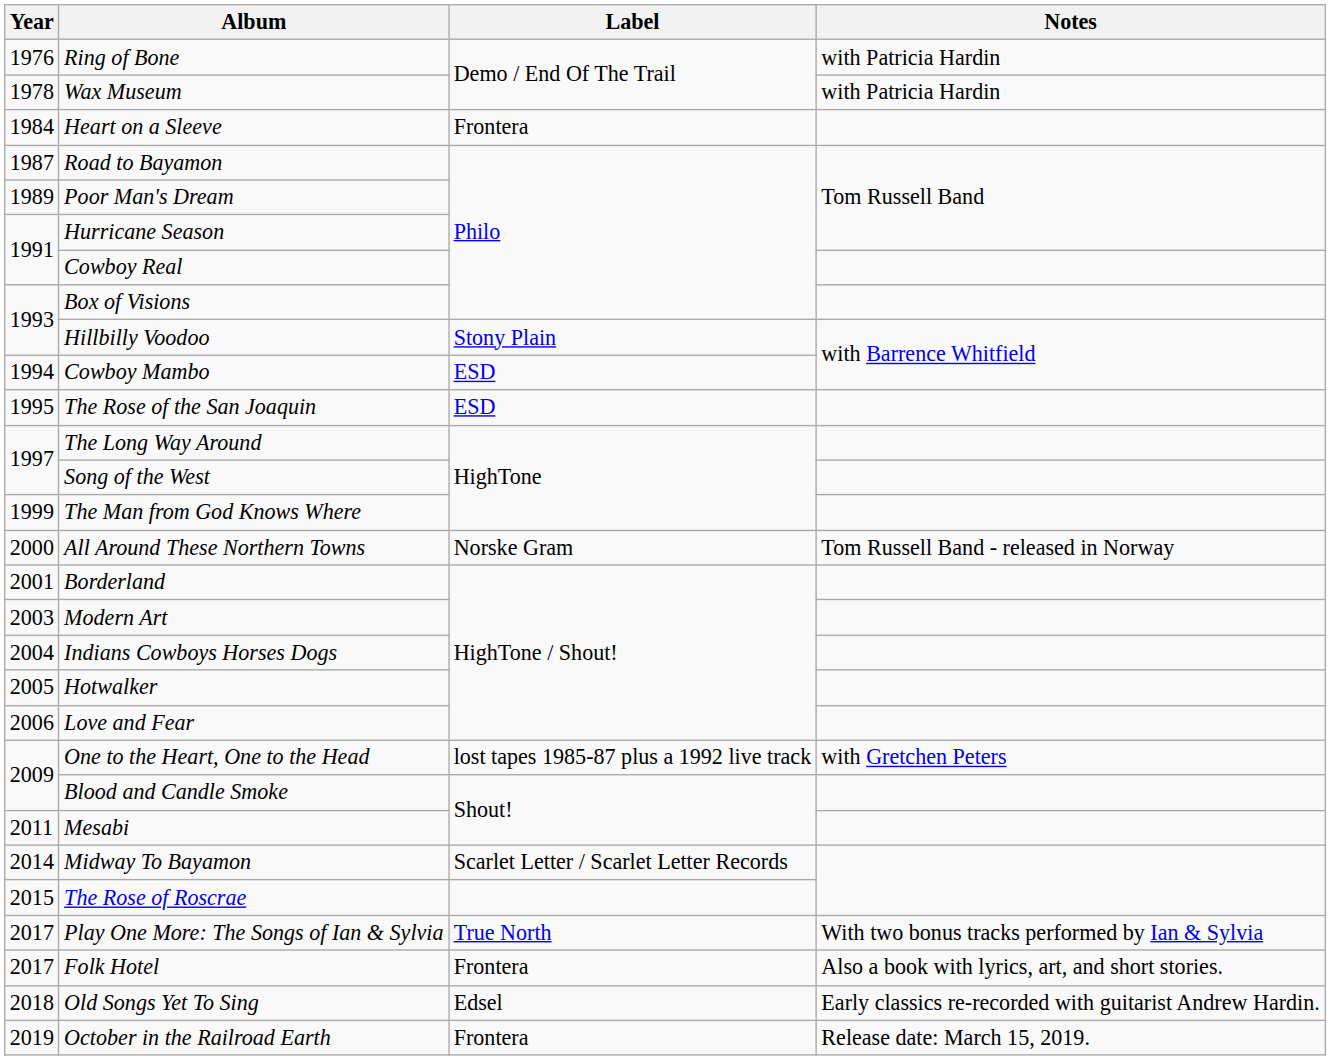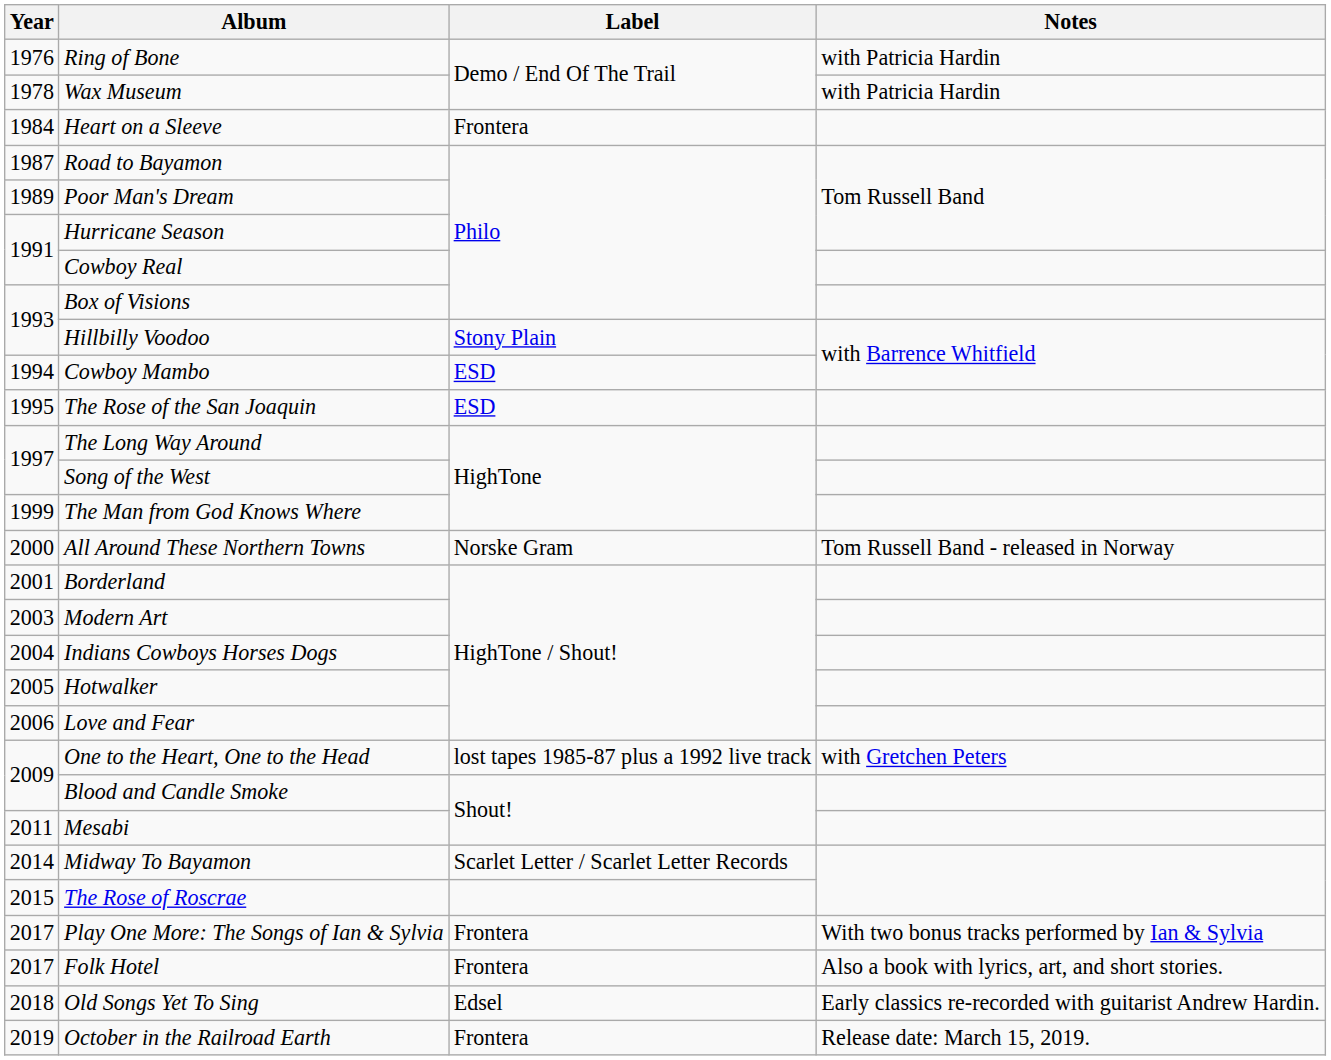Play One More: The Songs of Ian & Sylvia | Label: True North -> Frontera
